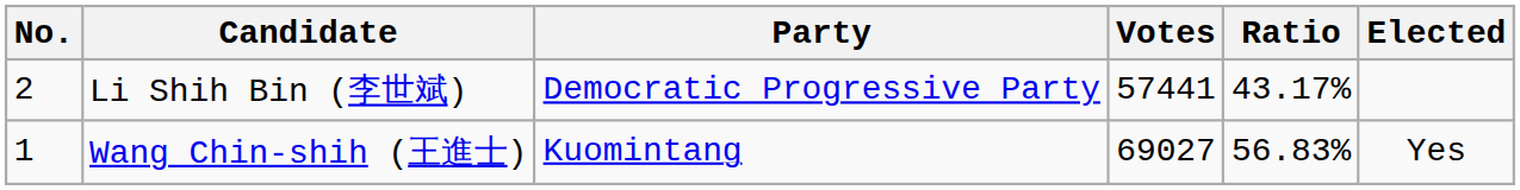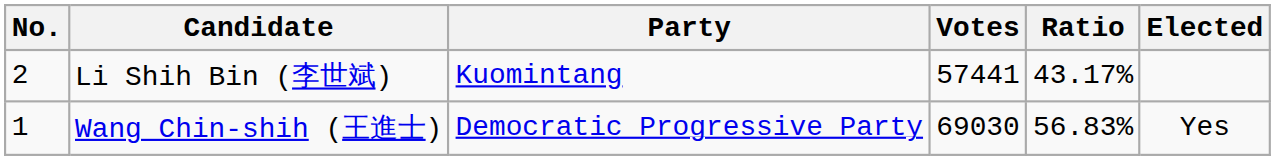Li Shih Bin (李世斌) | Party: Democratic Progressive Party -> Kuomintang
Wang Chin-shih (王進士) | Party: Kuomintang -> Democratic Progressive Party
Wang Chin-shih (王進士) | Votes: 69027 -> 69030
